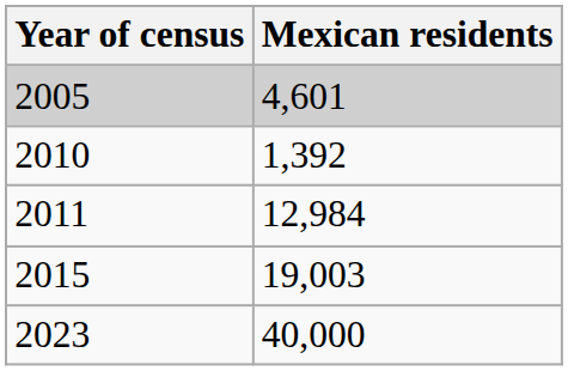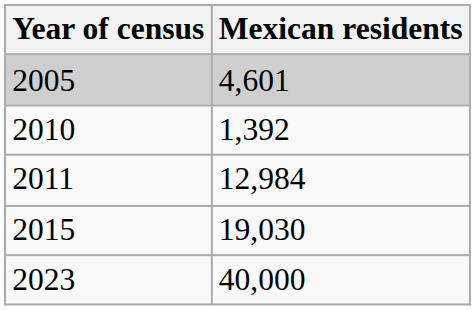2015 | Mexican residents: 19,003 -> 19,030
